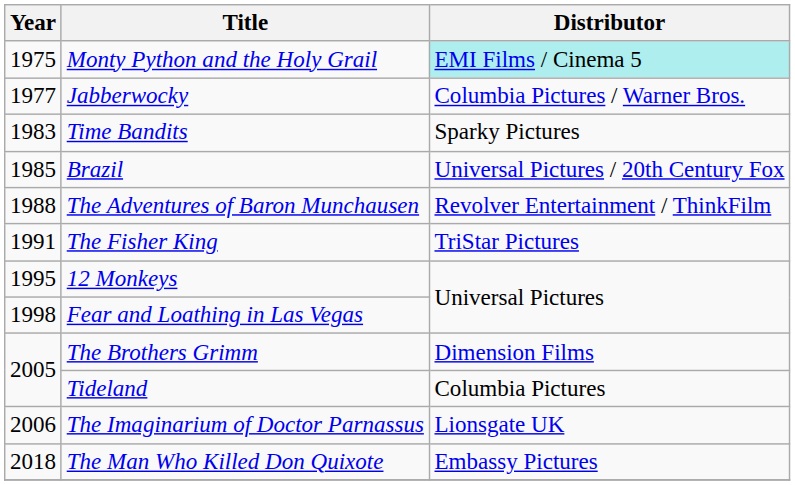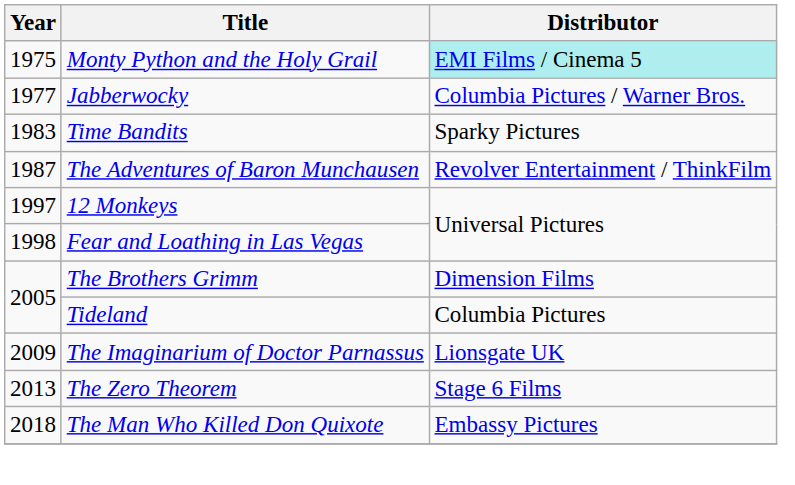- row: 1985 | Brazil | Universal Pictures / 20th Century Fox
The Adventures of Baron Munchausen | Year: 1988 -> 1987
- row: 1991 | The Fisher King | TriStar Pictures
12 Monkeys | Year: 1995 -> 1997
The Imaginarium of Doctor Parnassus | Year: 2006 -> 2009
+ row: 2013 | The Zero Theorem | Stage 6 Films
